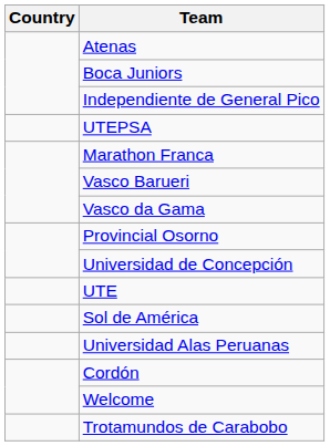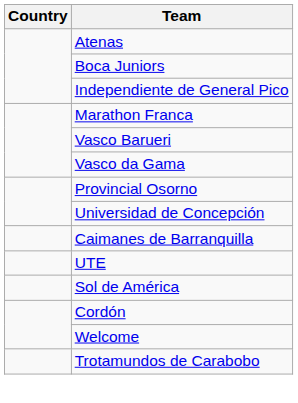- row: UTEPSA
+ row: Caimanes de Barranquilla
- row: Universidad Alas Peruanas
